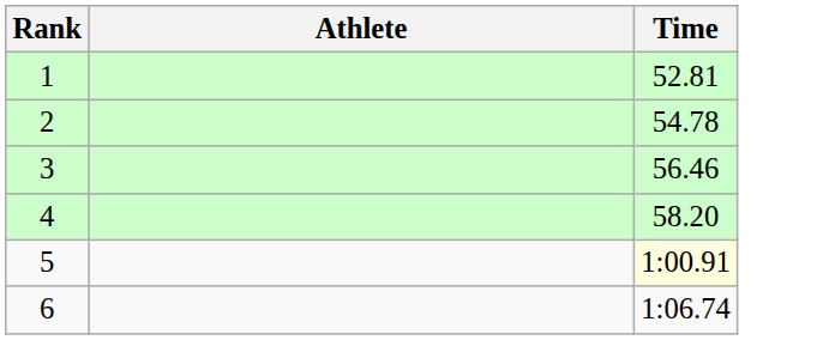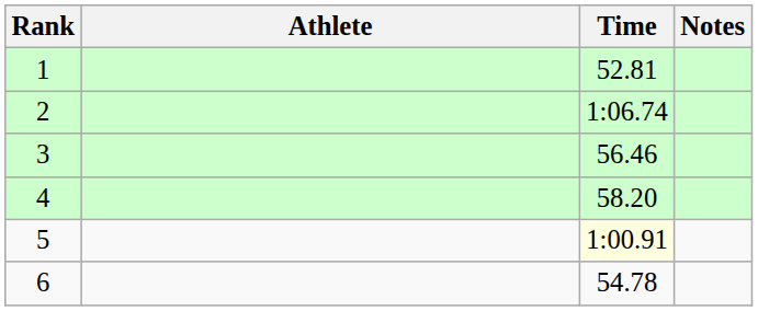+ column: Notes
2 | Time: 54.78 -> 1:06.74
6 | Time: 1:06.74 -> 54.78
